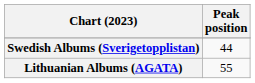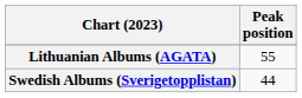rows swapped: Lithuanian Albums (AGATA) <-> Swedish Albums (Sverigetopplistan)
